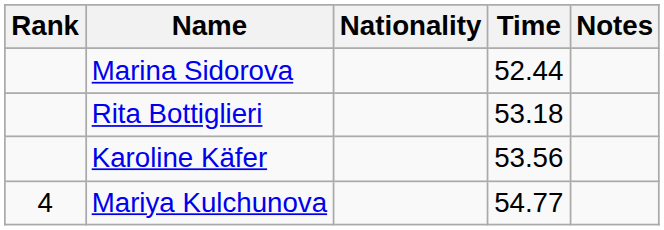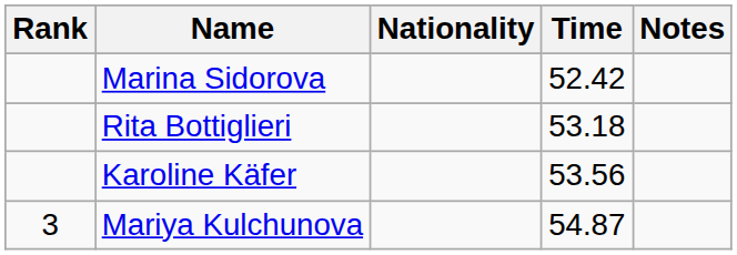Marina Sidorova | Time: 52.44 -> 52.42
Mariya Kulchunova | Rank: 4 -> 3
Mariya Kulchunova | Time: 54.77 -> 54.87
